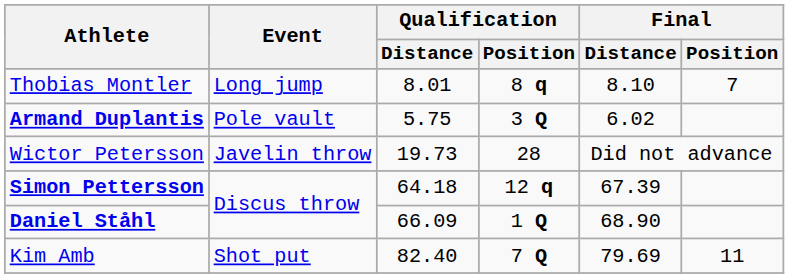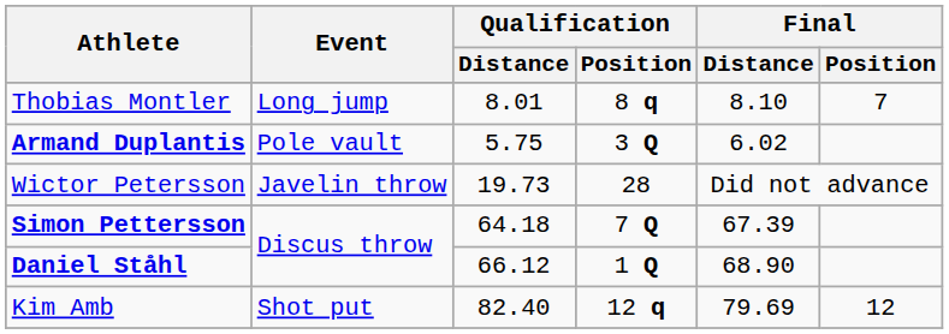Simon Pettersson | Qualification / Position: 12 q -> 7 Q
Daniel Ståhl | Qualification / Distance: 66.09 -> 66.12
Kim Amb | Qualification / Position: 7 Q -> 12 q
Kim Amb | Final / Position: 11 -> 12
